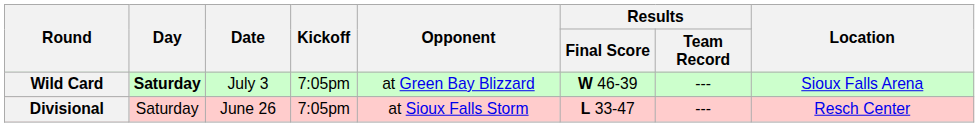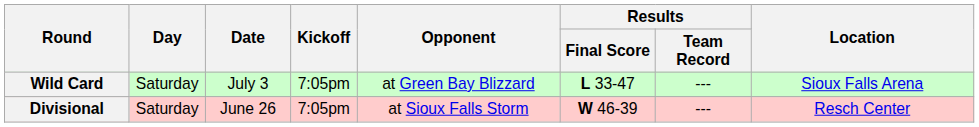Wild Card | Day: bold -> normal
Wild Card | Results / Final Score: W 46-39 -> L 33-47
Divisional | Results / Final Score: L 33-47 -> W 46-39
